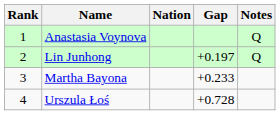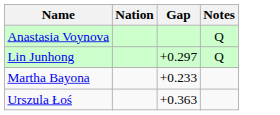- column: Rank | 1 | 2 | 3 | 4
Lin Junhong | Gap: +0.197 -> +0.297
Urszula Łoś | Gap: +0.728 -> +0.363
